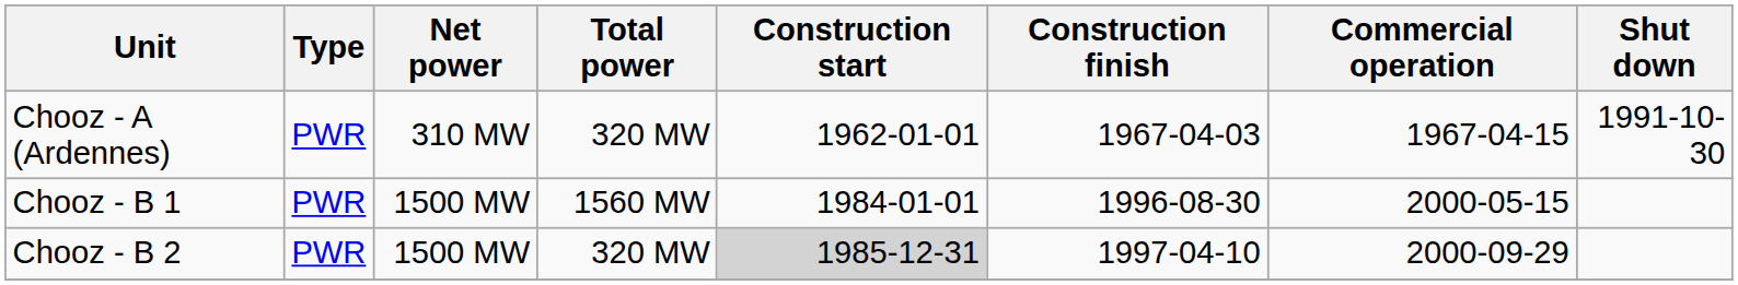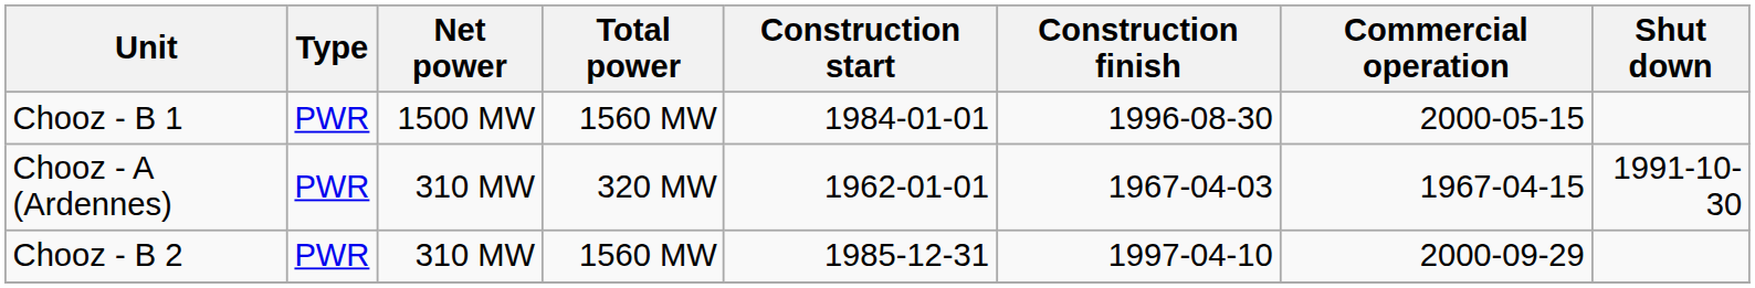rows swapped: Chooz - A (Ardennes) <-> Chooz - B 1
Chooz - B 2 | Net power: 1500 MW -> 310 MW
Chooz - B 2 | Total power: 320 MW -> 1560 MW
Chooz - B 2 | Construction start: lightgrey background -> no background
